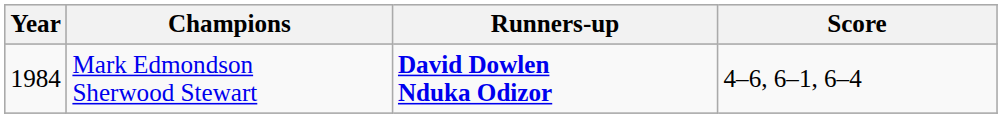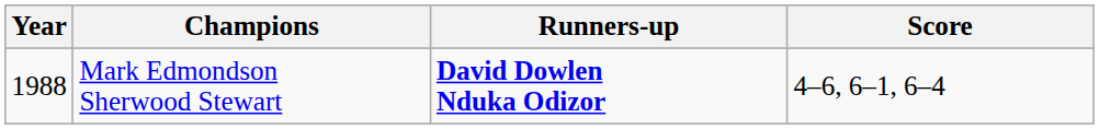Mark Edmondson Sherwood Stewart | Year: 1984 -> 1988
